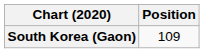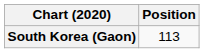South Korea (Gaon) | Position: 109 -> 113
